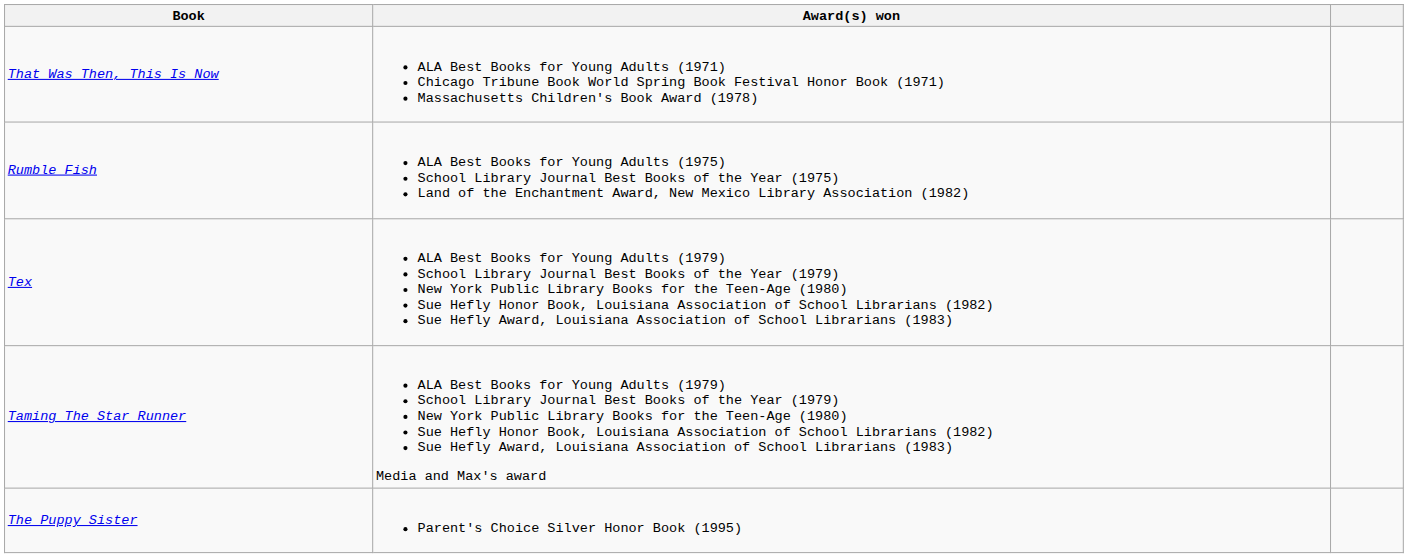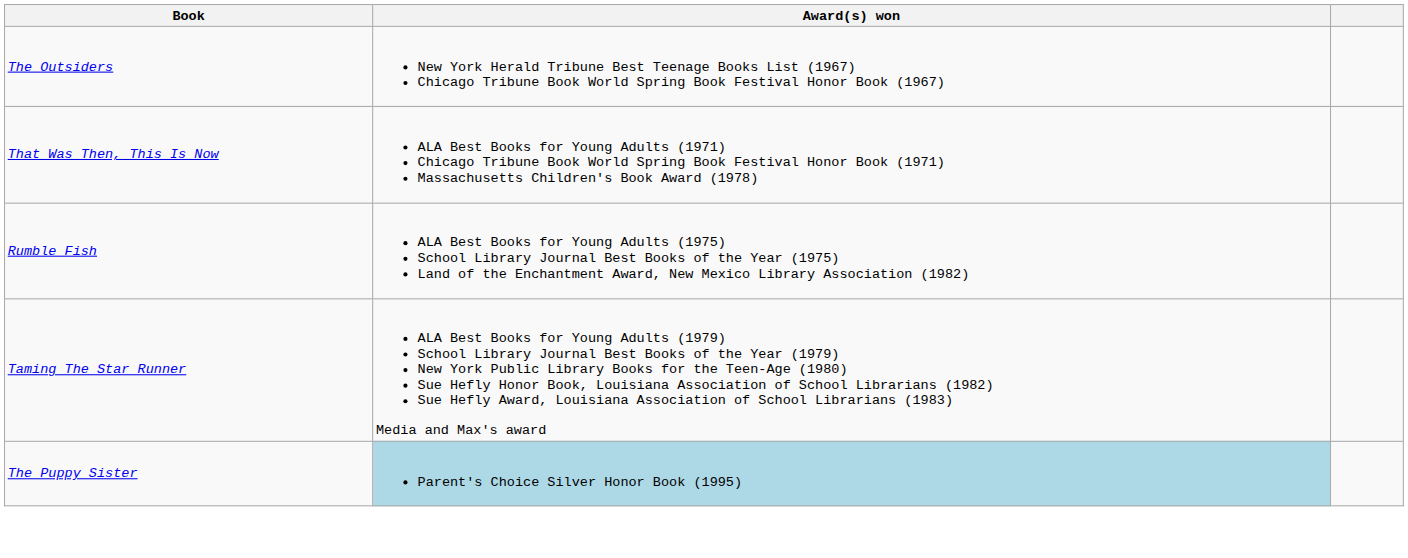+ row: The Outsiders | New York Herald Tribune Best Teenage Books List (1967) Chicago Tribune Book World Spring Book Festival Honor Book (1967)
- row: Tex | ALA Best Books for Young Adults (1979) School Library Journal Best Books of the Year (1979) New York Public Library Books for the Teen-Age (1980) Sue Hefly Honor Book, Louisiana Association of School Librarians (1982) Sue Hefly Award, Louisiana Association of School Librarians (1983)
The Puppy Sister | Award(s) won: no background -> lightblue background
